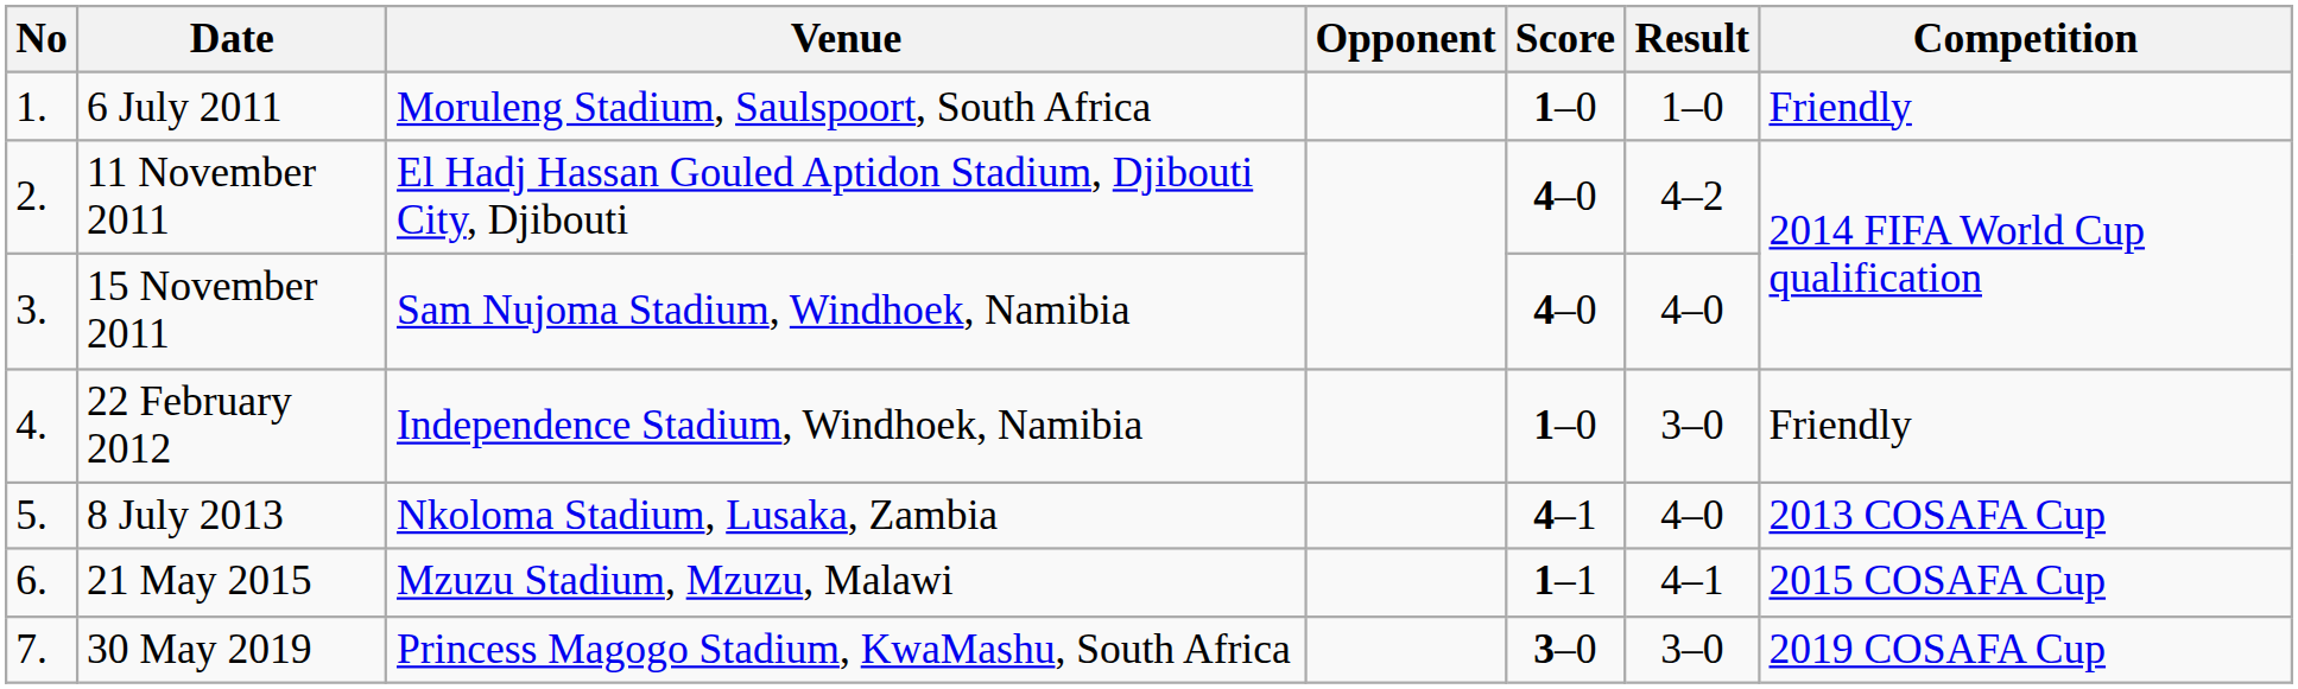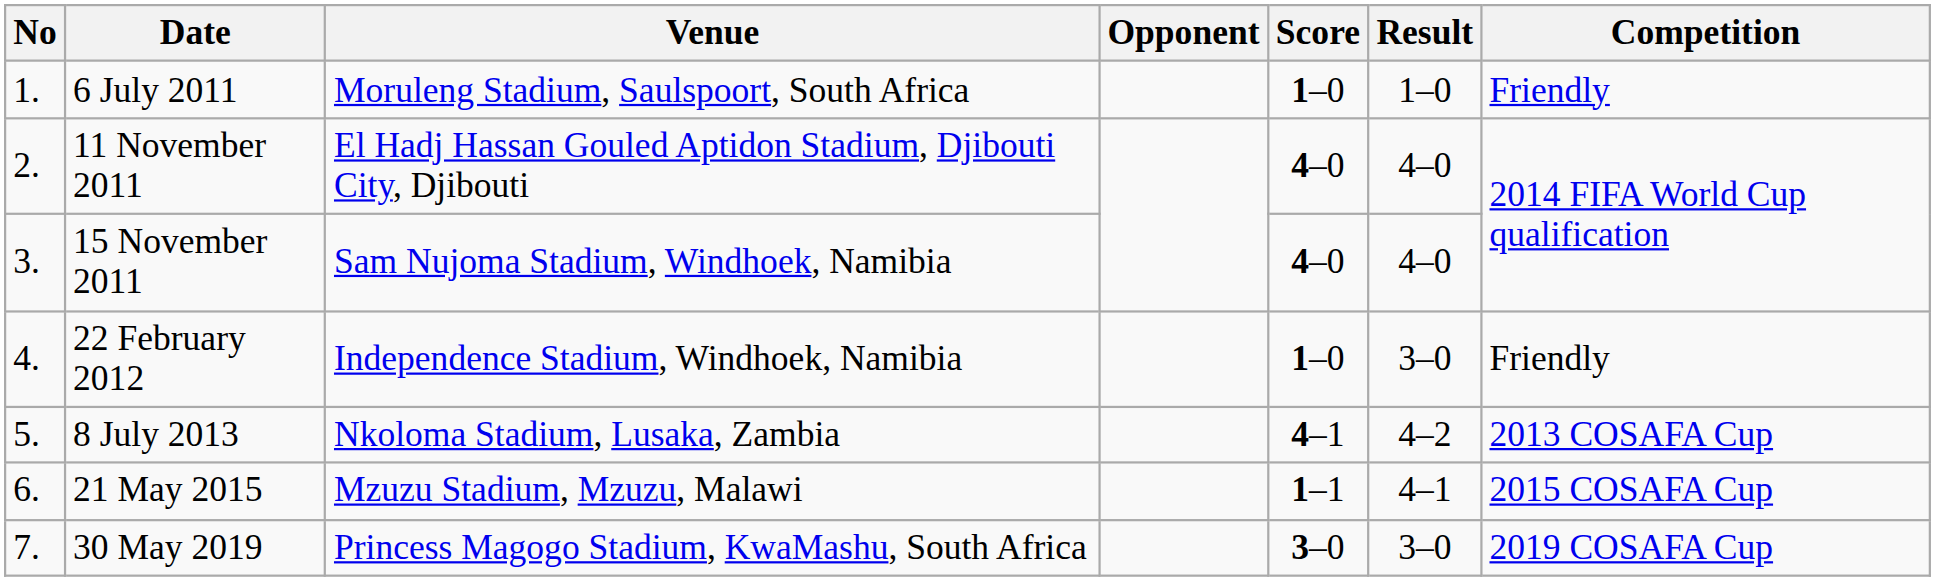11 November 2011 | Result: 4–2 -> 4–0
8 July 2013 | Result: 4–0 -> 4–2
